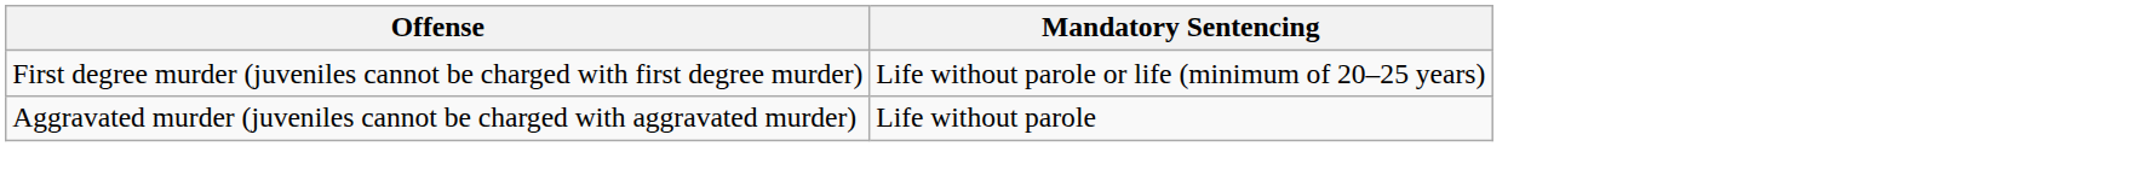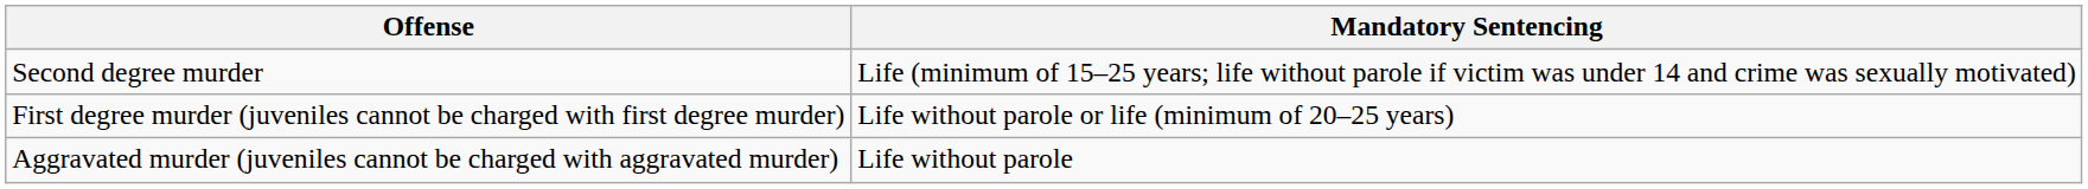+ row: Second degree murder | Life (minimum of 15–25 years; life without parole if victim was under 14 and crime was sexually motivated)
